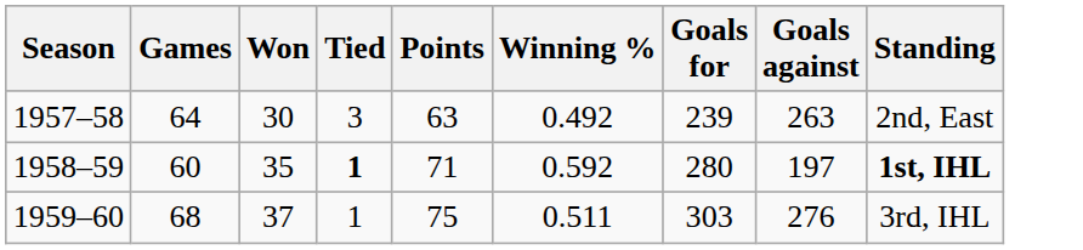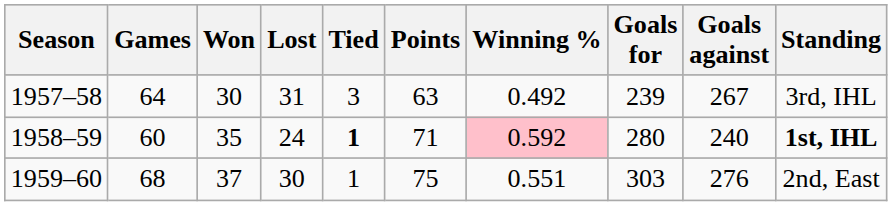+ column: Lost | 31 | 24 | 30
1957–58 | Goals against: 263 -> 267
1957–58 | Standing: 2nd, East -> 3rd, IHL
1958–59 | Winning %: no background -> pink background
1958–59 | Goals against: 197 -> 240
1959–60 | Winning %: 0.511 -> 0.551
1959–60 | Standing: 3rd, IHL -> 2nd, East
